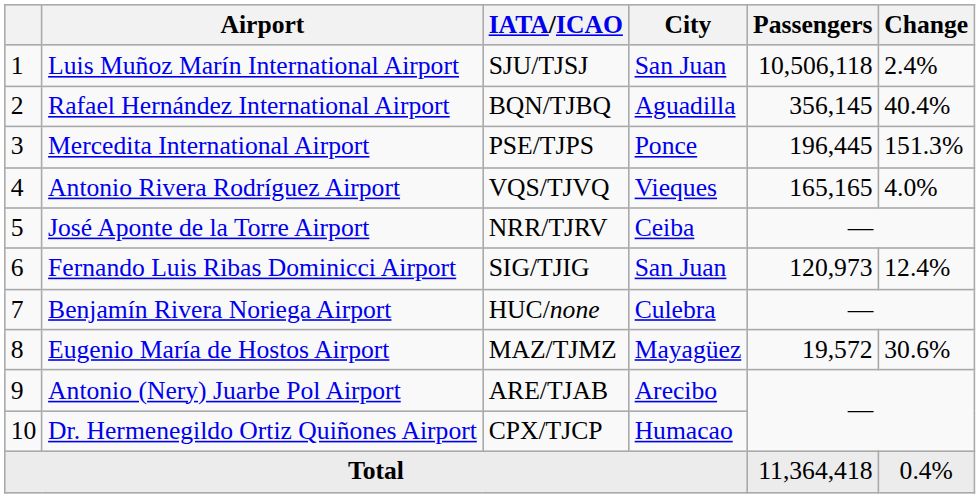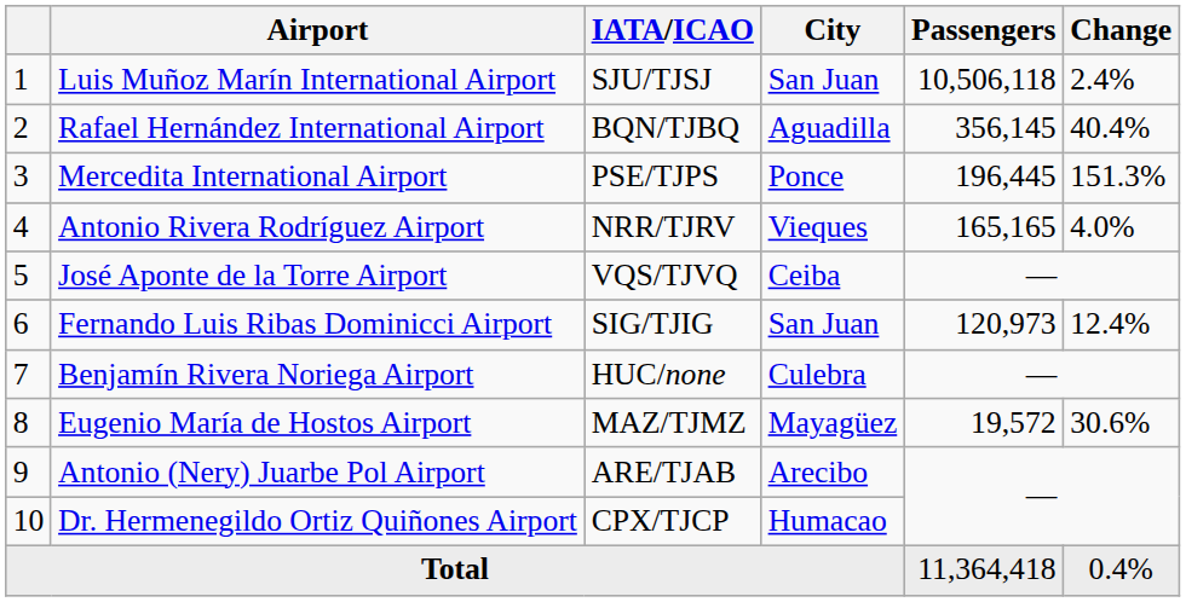Antonio Rivera Rodríguez Airport | IATA/ICAO: VQS/TJVQ -> NRR/TJRV
José Aponte de la Torre Airport | IATA/ICAO: NRR/TJRV -> VQS/TJVQ
